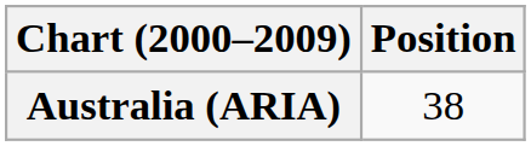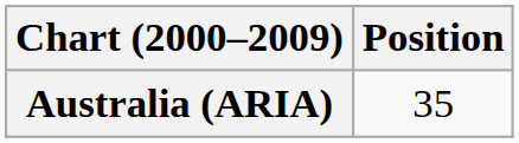Australia (ARIA) | Position: 38 -> 35
